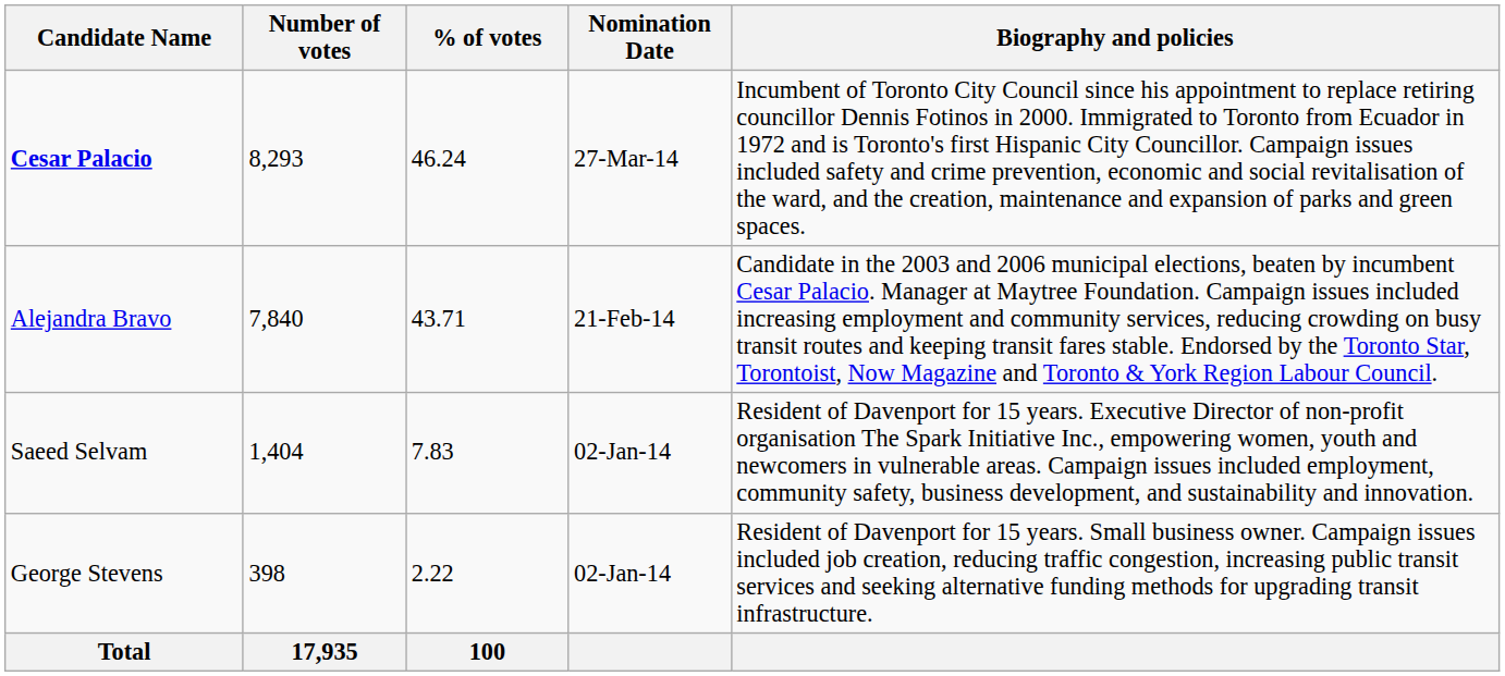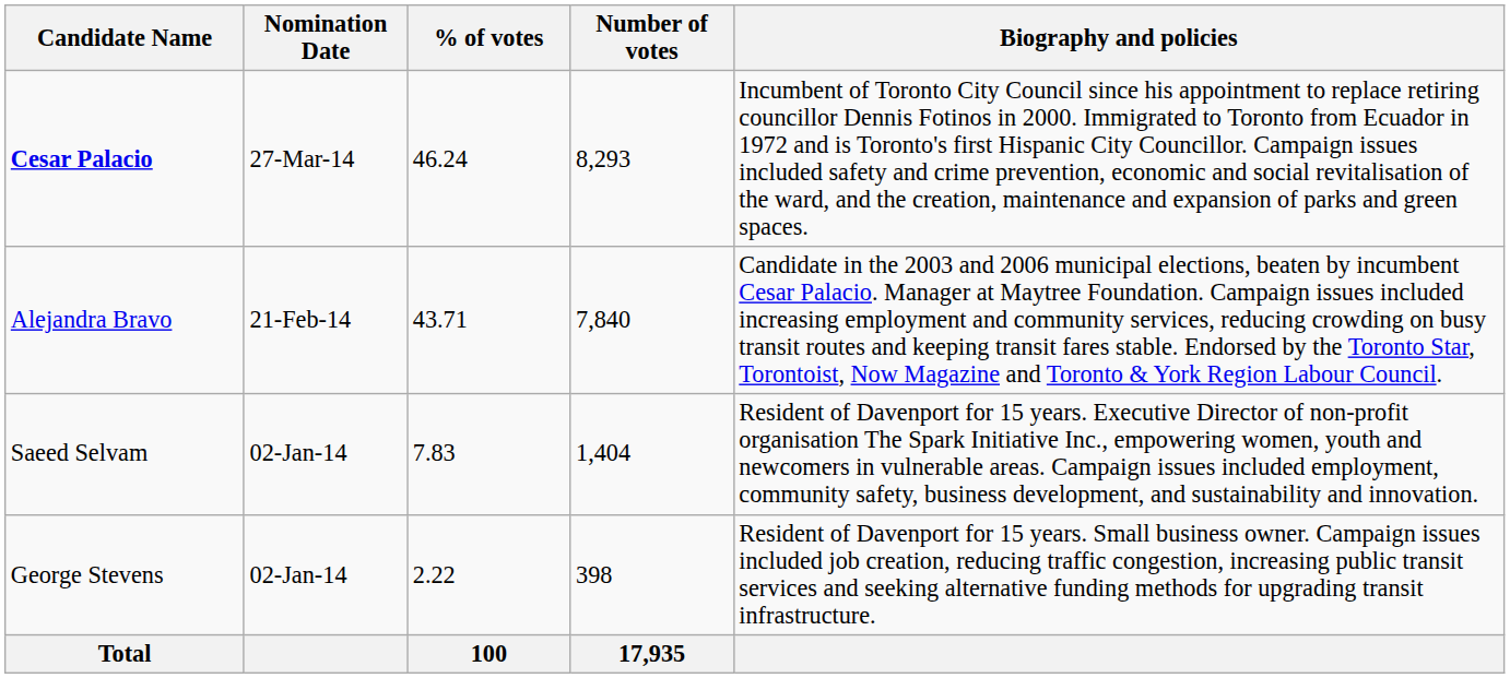columns swapped: Number of votes <-> Nomination Date
